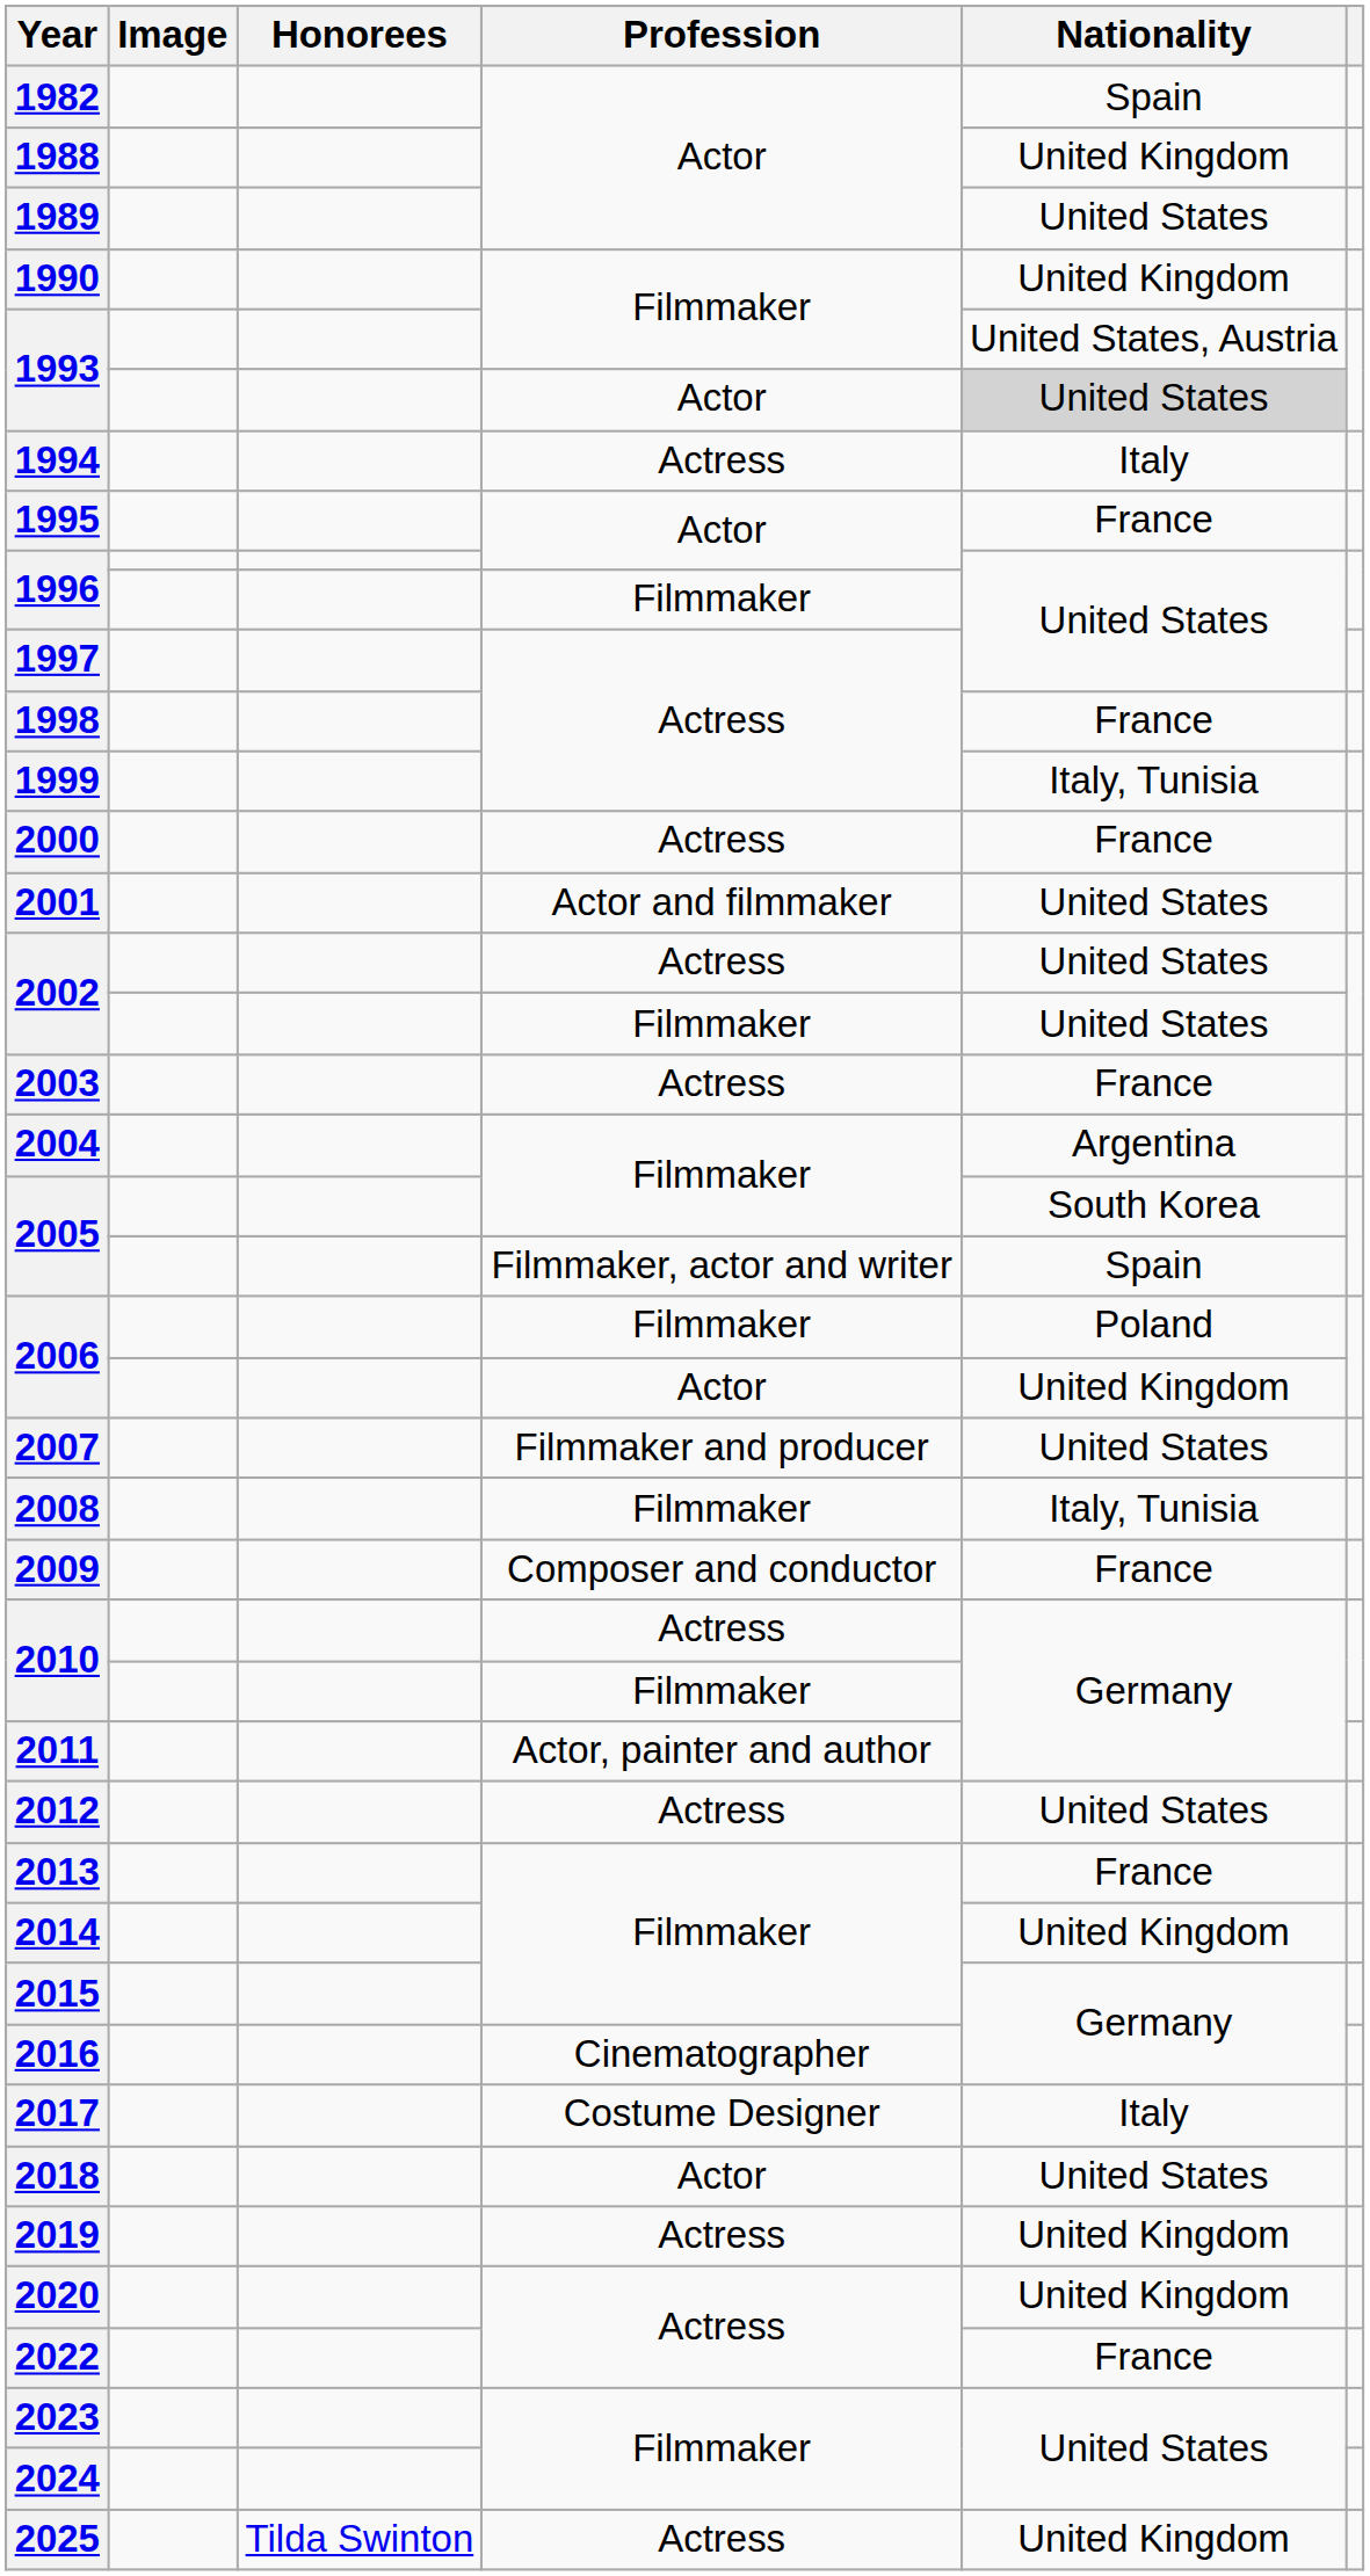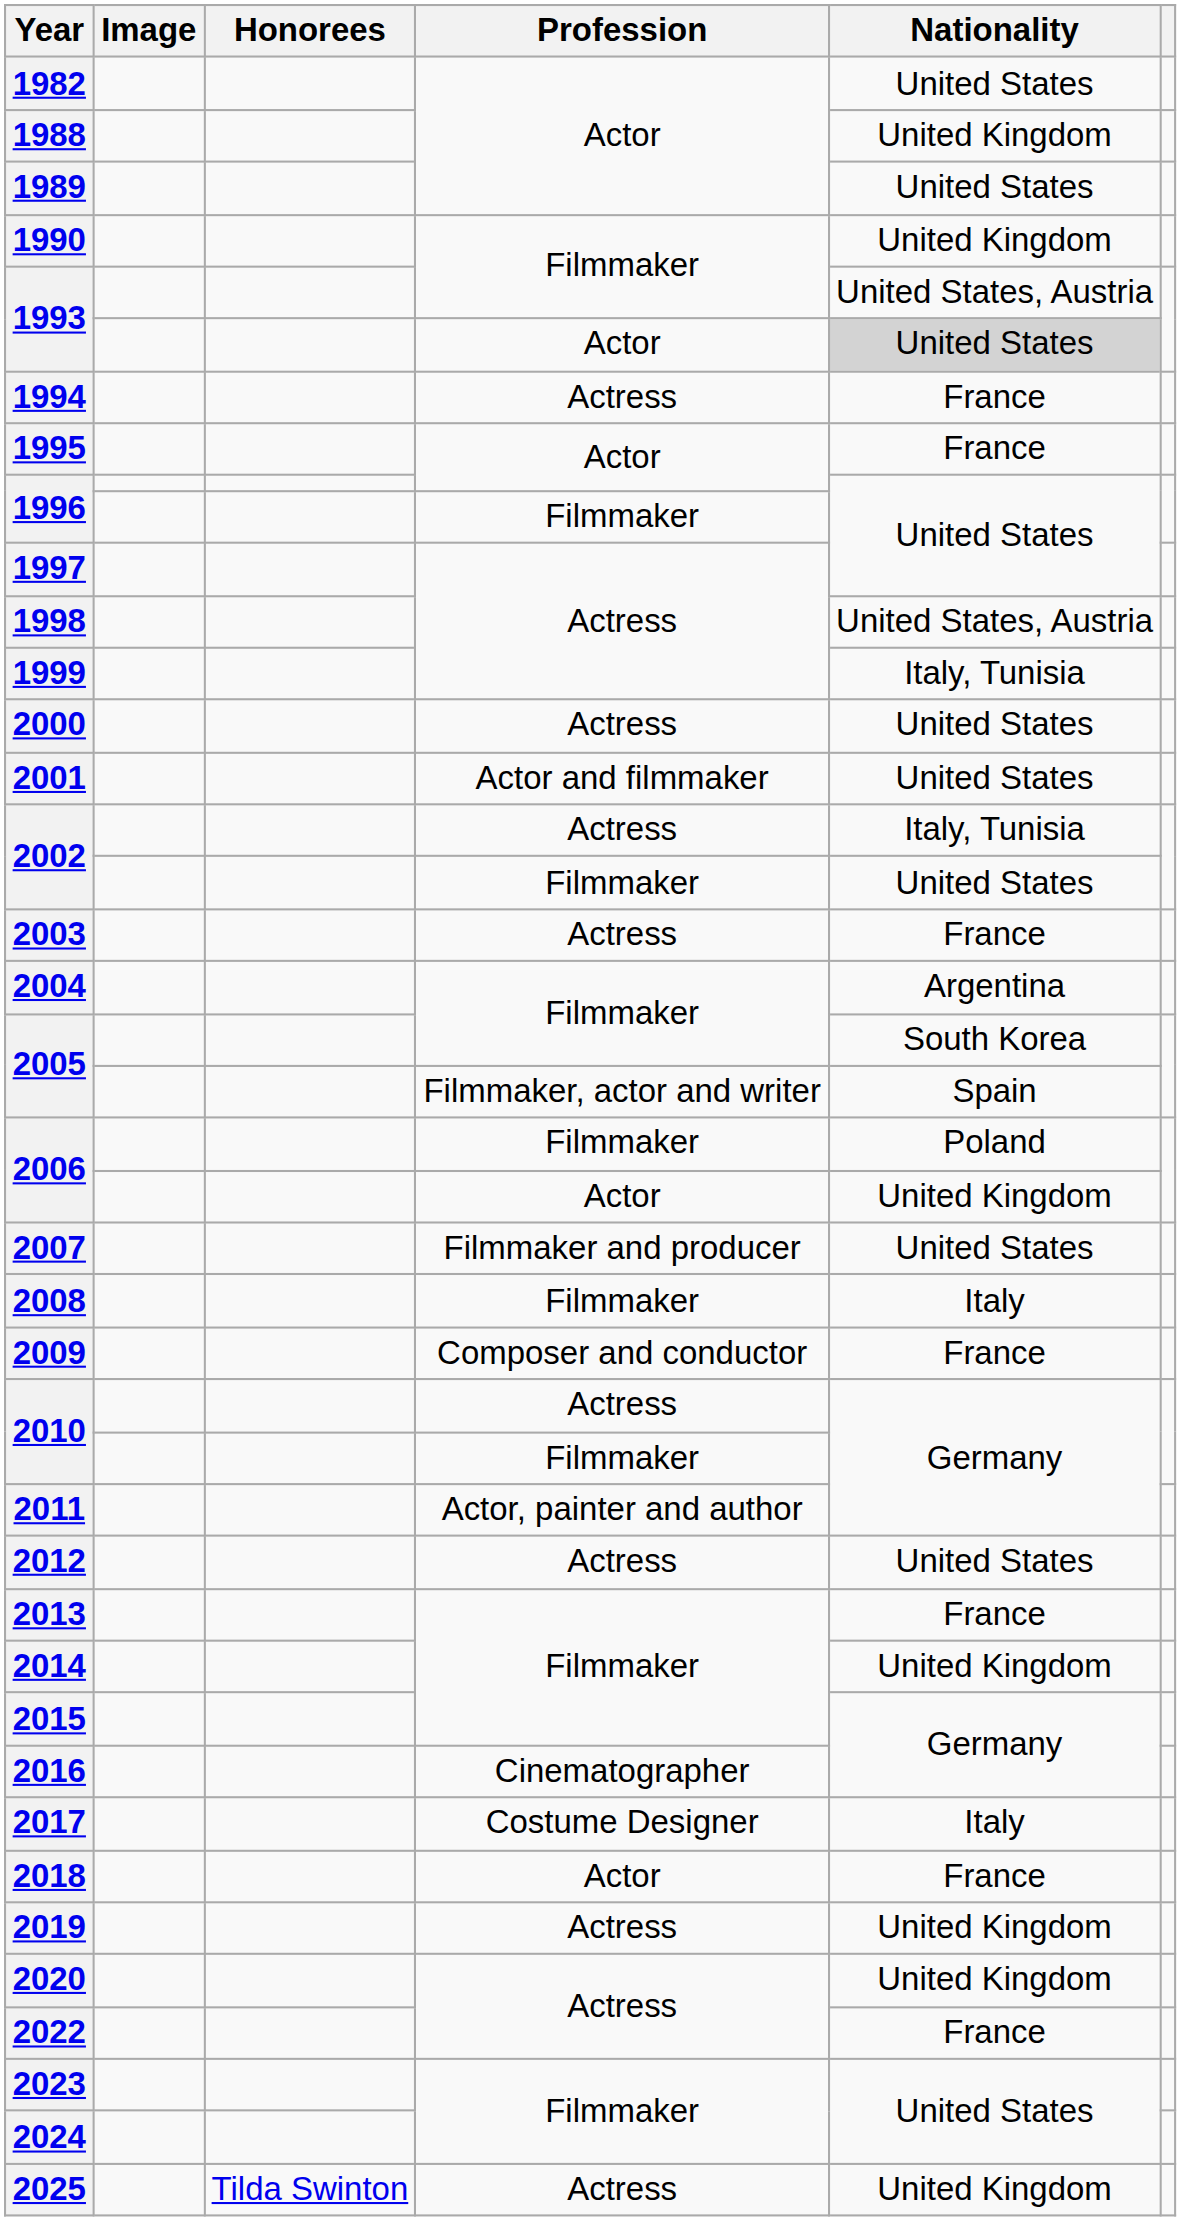1982 | Nationality: Spain -> United States
1994 | Nationality: Italy -> France
1998 | Nationality: France -> United States, Austria
2000 | Nationality: France -> United States
2002 / Actress | Nationality: United States -> Italy, Tunisia
2008 | Nationality: Italy, Tunisia -> Italy
2018 | Nationality: United States -> France
